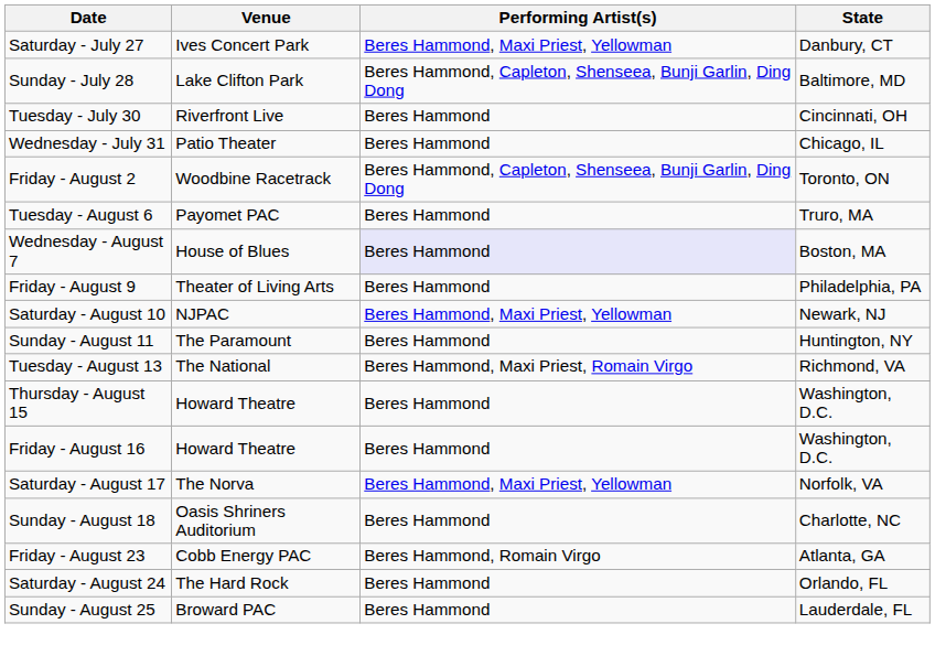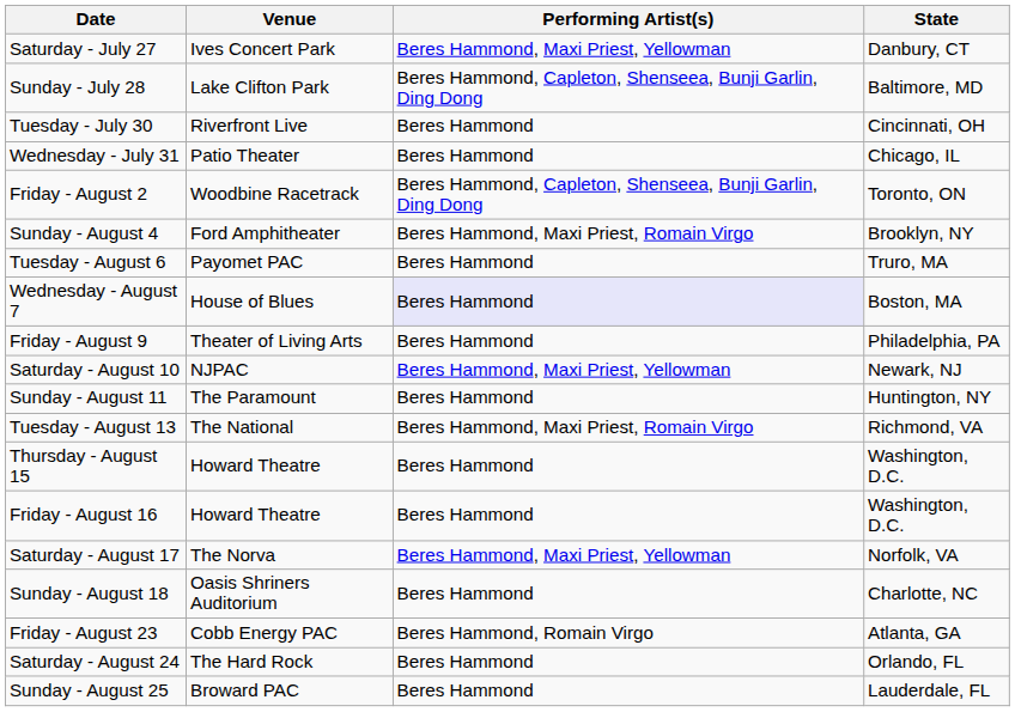+ row: Sunday - August 4 | Ford Amphitheater | Beres Hammond, Maxi Priest, Romain Virgo | Brooklyn, NY
